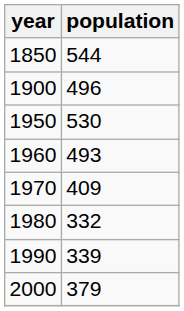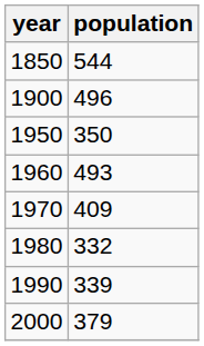1950 | population: 530 -> 350
